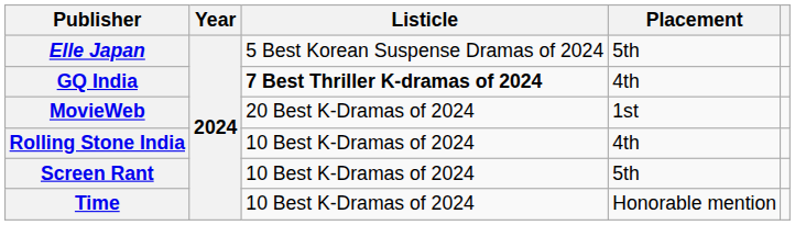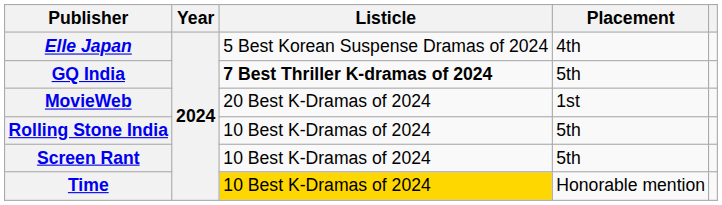Elle Japan | Placement: 5th -> 4th
GQ India | Placement: 4th -> 5th
Rolling Stone India | Placement: 4th -> 5th
Time | Listicle: no background -> gold background
